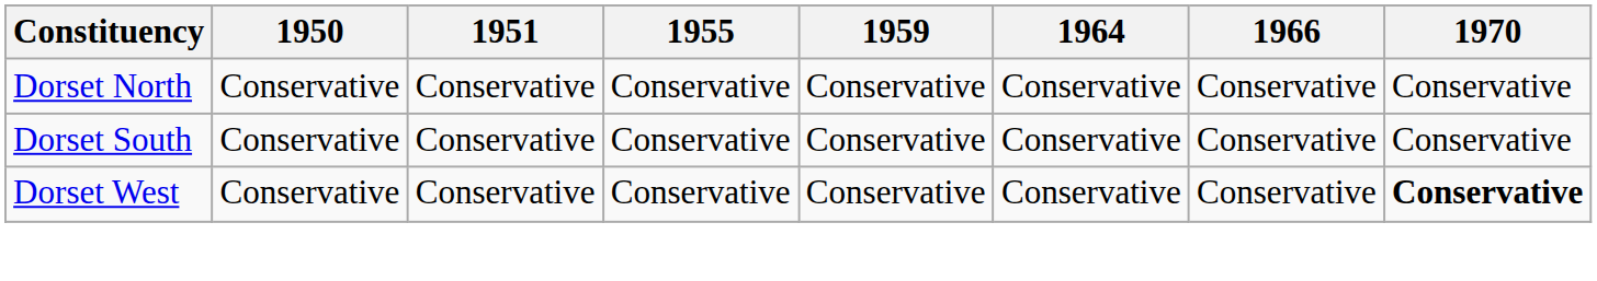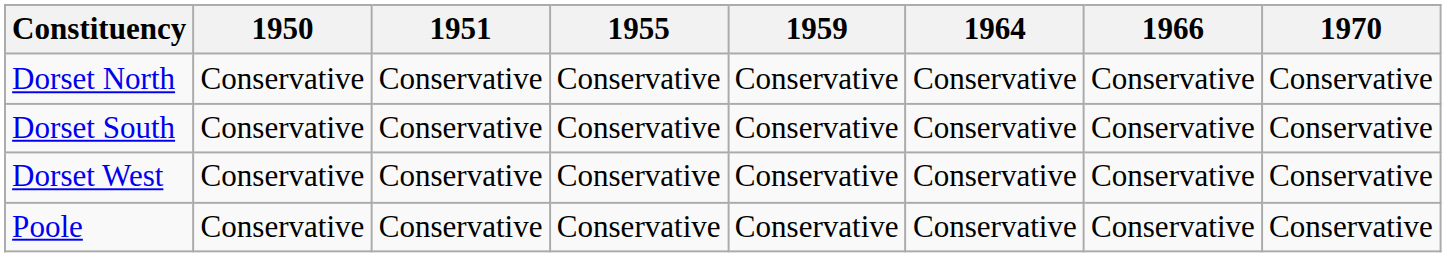Dorset West | 1970: bold -> normal
+ row: Poole | Conservative | Conservative | Conservative | Conservative | Conservative | Conservative | Conservative
